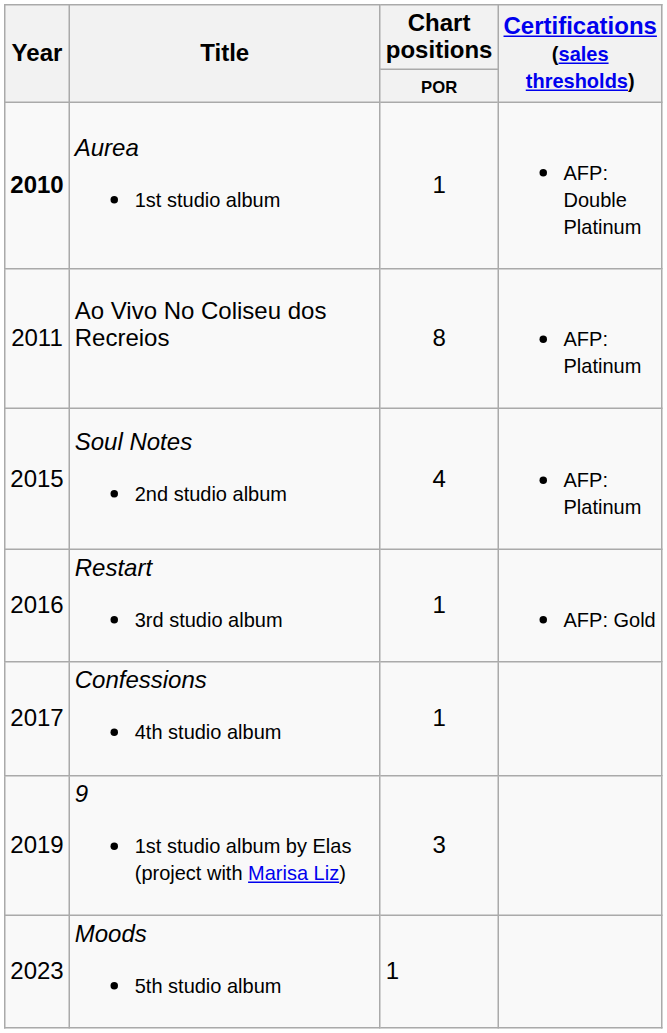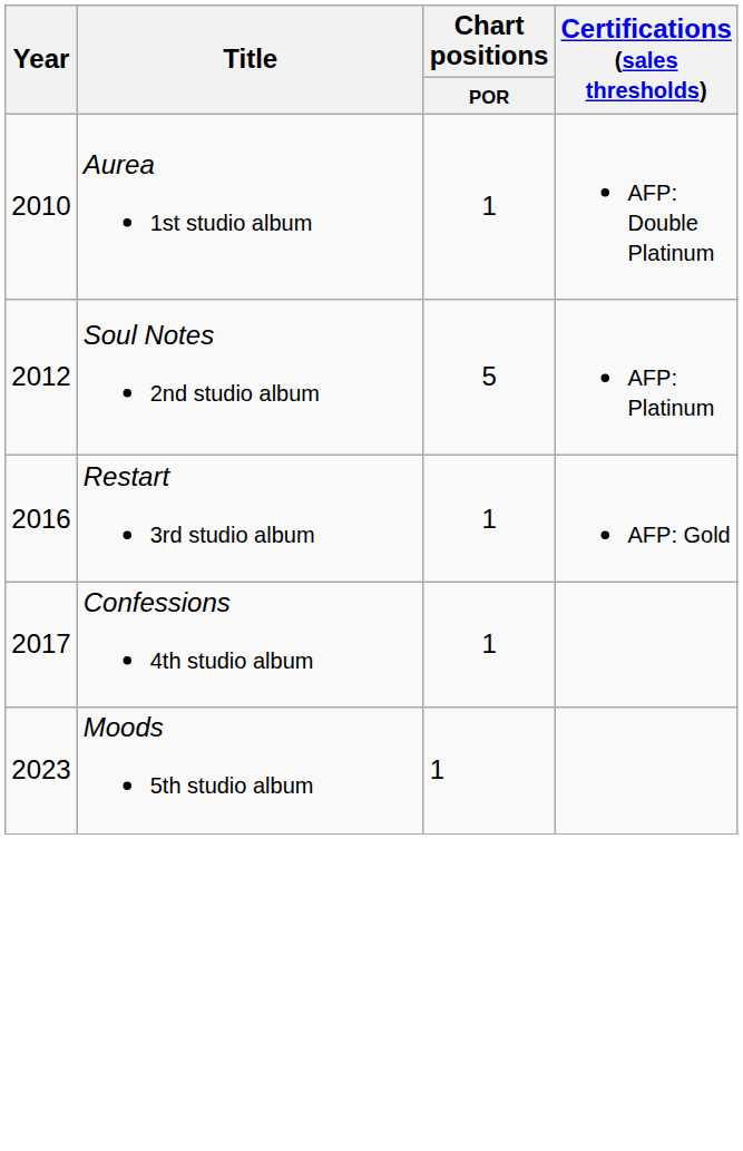Aurea 1st studio album | Year: bold -> normal
- row: 2011 | Ao Vivo No Coliseu dos Recreios | 8 | AFP: Platinum
Soul Notes 2nd studio album | Year: 2015 -> 2012
Soul Notes 2nd studio album | Chart positions / POR: 4 -> 5
- row: 2019 | 9 1st studio album by Elas (project with Marisa Liz) | 3
